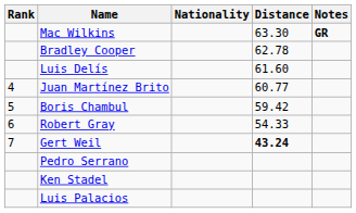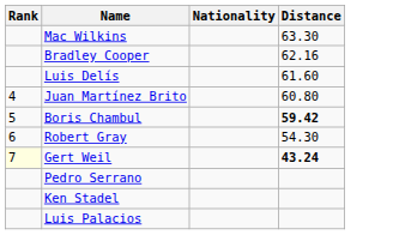- column: Notes | GR
Bradley Cooper | Distance: 62.78 -> 62.16
Juan Martínez Brito | Distance: 60.77 -> 60.80
Boris Chambul | Distance: normal -> bold
Robert Gray | Distance: 54.33 -> 54.30
Gert Weil | Rank: no background -> lightyellow background
